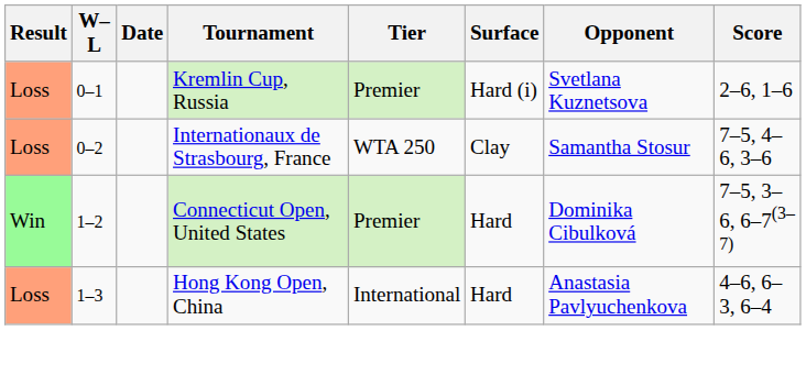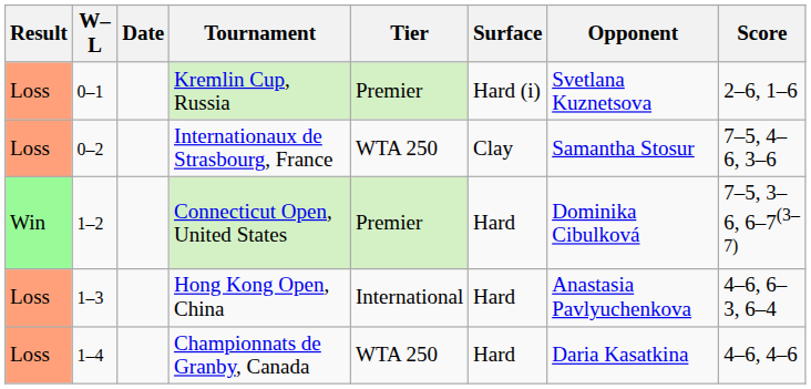+ row: Loss | 1–4 | Championnats de Granby, Canada | WTA 250 | Hard | Daria Kasatkina | 4–6, 4–6
